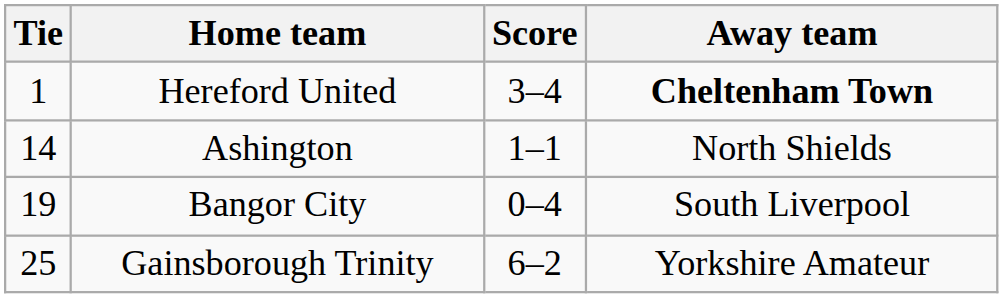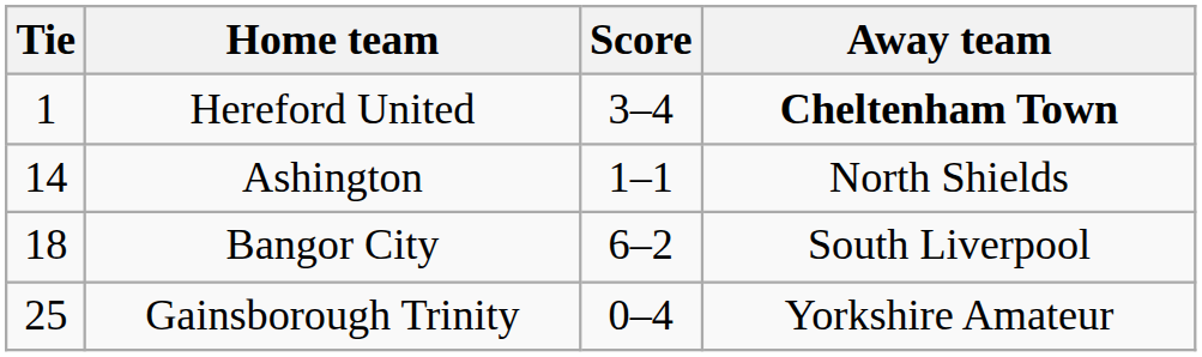Bangor City | Tie: 19 -> 18
Bangor City | Score: 0–4 -> 6–2
Gainsborough Trinity | Score: 6–2 -> 0–4
